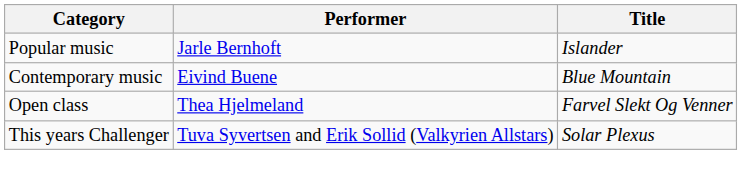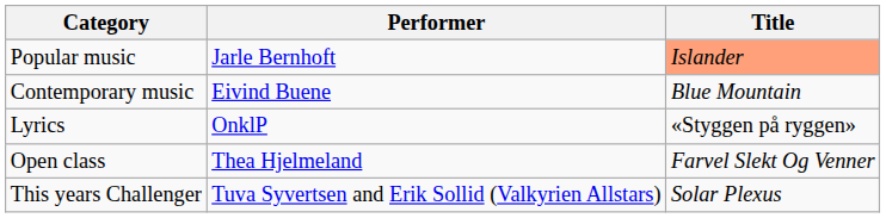Popular music | Title: no background -> lightsalmon background
+ row: Lyrics | OnklP | «Styggen på ryggen»
